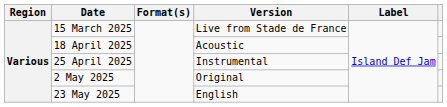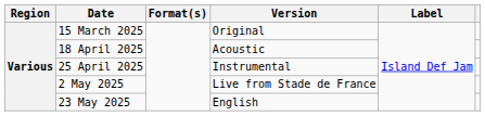15 March 2025 | Version: Live from Stade de France -> Original
2 May 2025 | Version: Original -> Live from Stade de France
